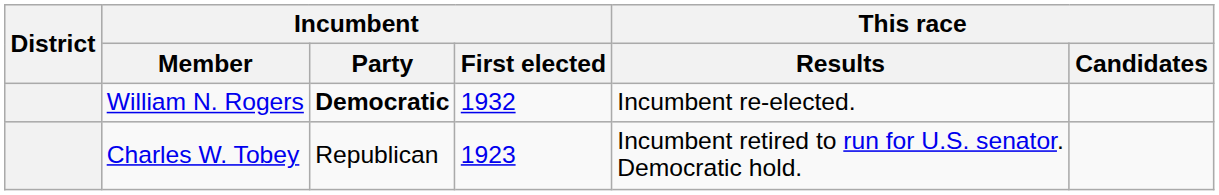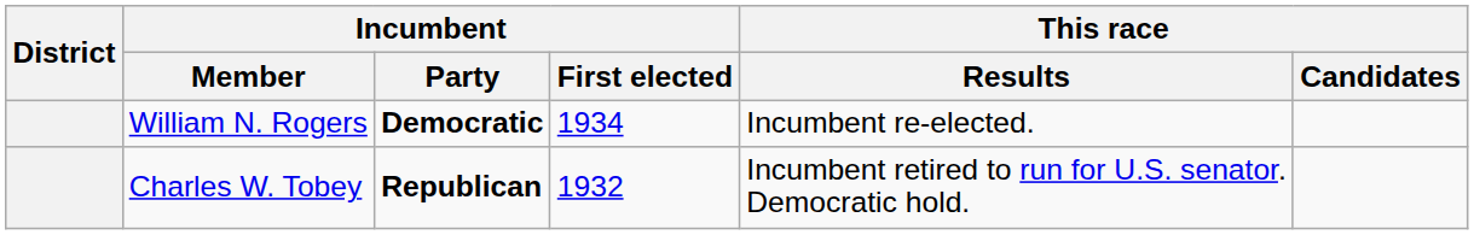William N. Rogers | Incumbent / First elected: 1932 -> 1934
Charles W. Tobey | Incumbent / Party: normal -> bold
Charles W. Tobey | Incumbent / First elected: 1923 -> 1932
